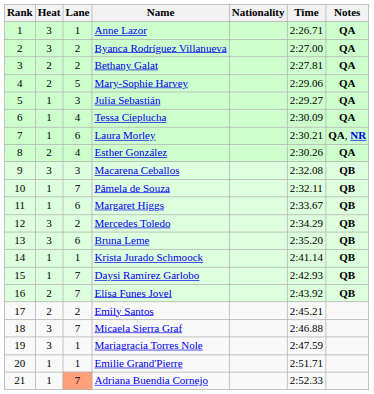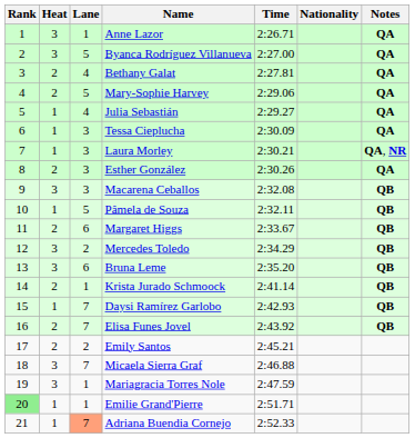columns swapped: Nationality <-> Time
Byanca Rodríguez Villanueva | Lane: 2 -> 5
Bethany Galat | Lane: 2 -> 4
Julia Sebastián | Lane: 3 -> 4
Tessa Cieplucha | Lane: 4 -> 3
Laura Morley | Lane: 6 -> 3
Esther González | Lane: 4 -> 3
Pâmela de Souza | Lane: 7 -> 5
Margaret Higgs | Heat: 1 -> 2
Krista Jurado Schmoock | Heat: 1 -> 2
Emilie Grand'Pierre | Rank: no background -> lightgreen background
